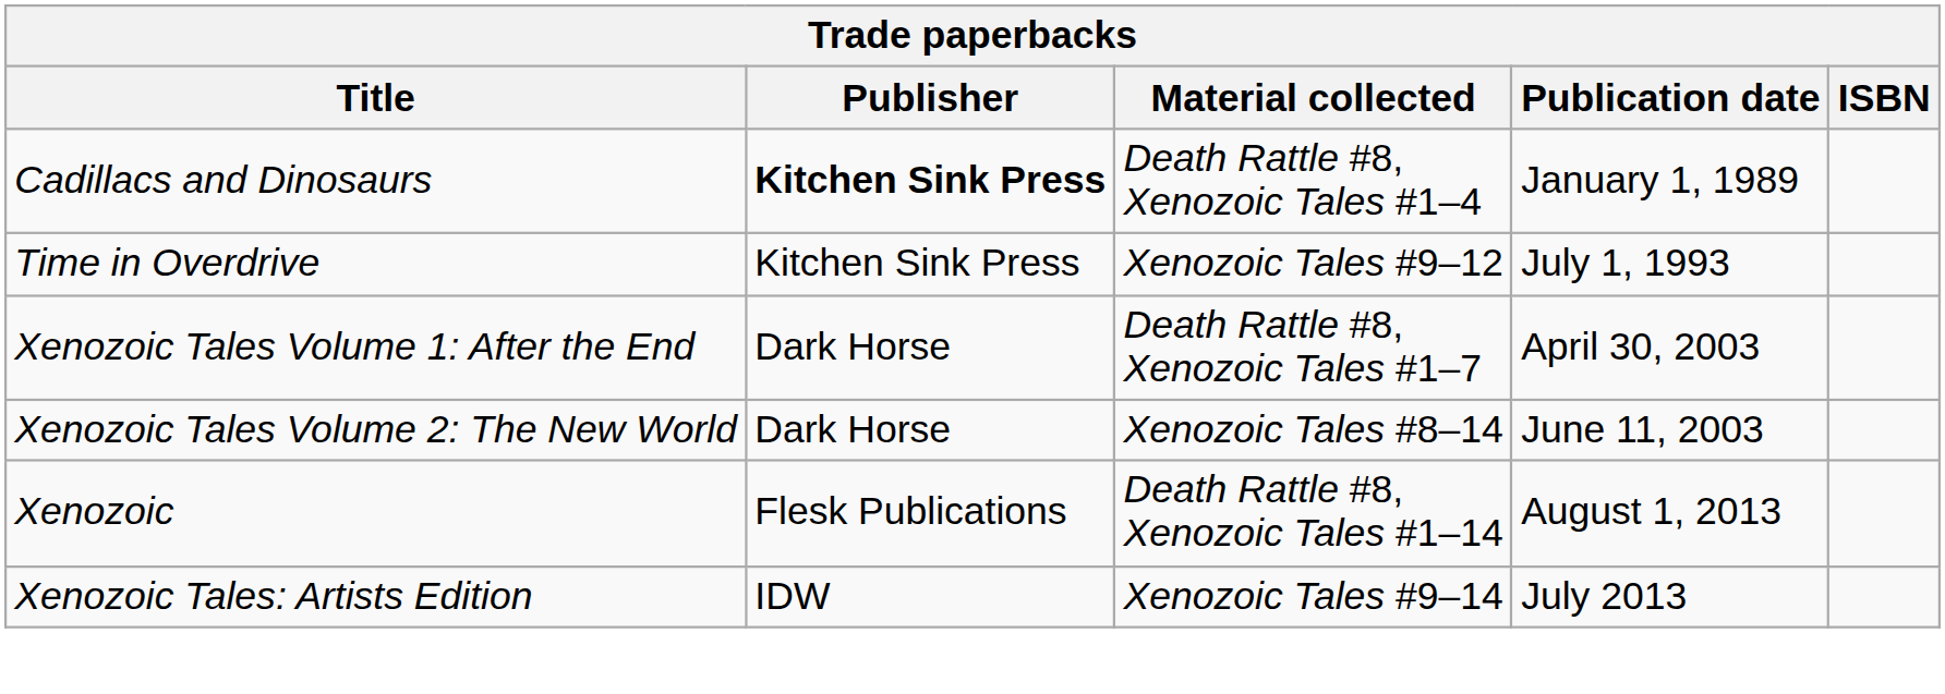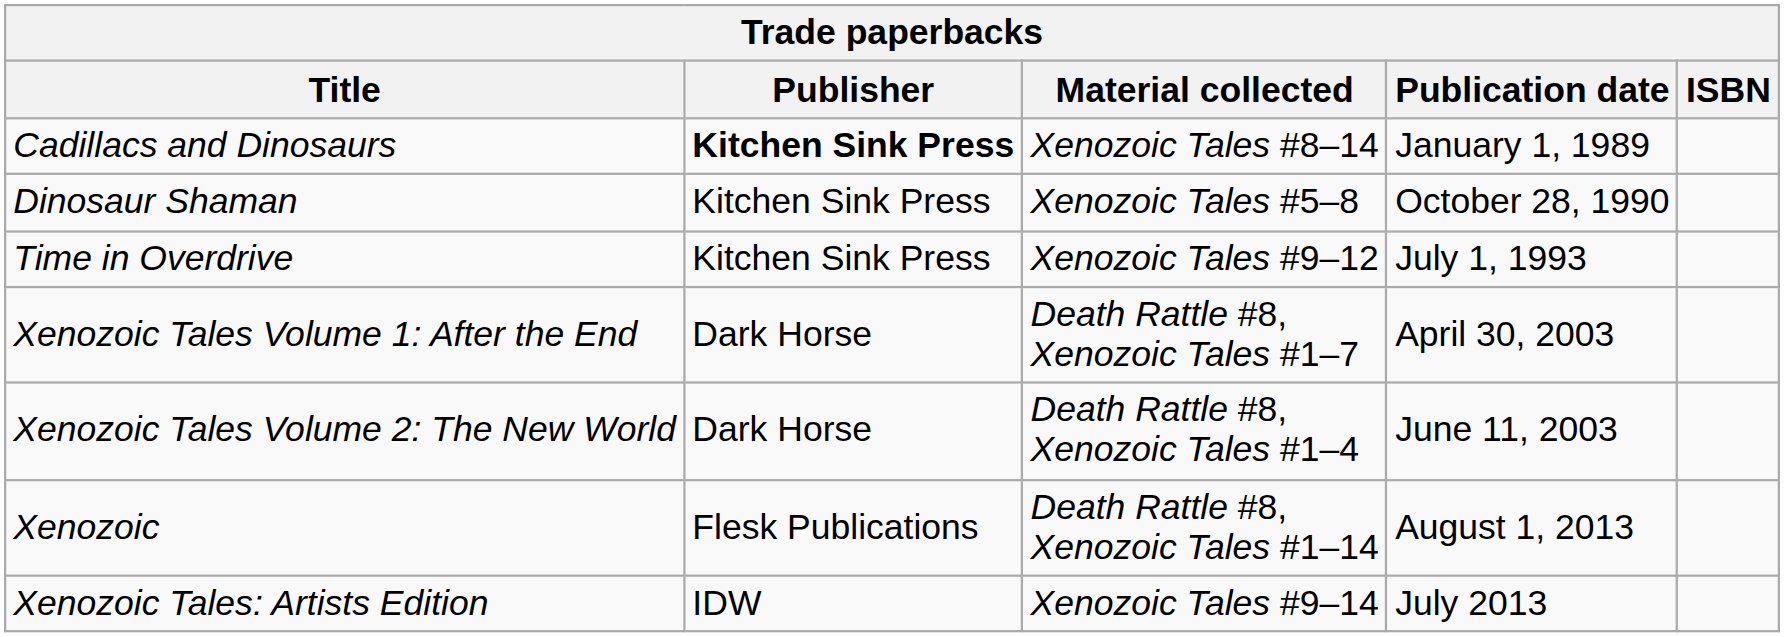Cadillacs and Dinosaurs | Material collected: Death Rattle #8, Xenozoic Tales #1–4 -> Xenozoic Tales #8–14
+ row: Dinosaur Shaman | Kitchen Sink Press | Xenozoic Tales #5–8 | October 28, 1990
Xenozoic Tales Volume 2: The New World | Material collected: Xenozoic Tales #8–14 -> Death Rattle #8, Xenozoic Tales #1–4
